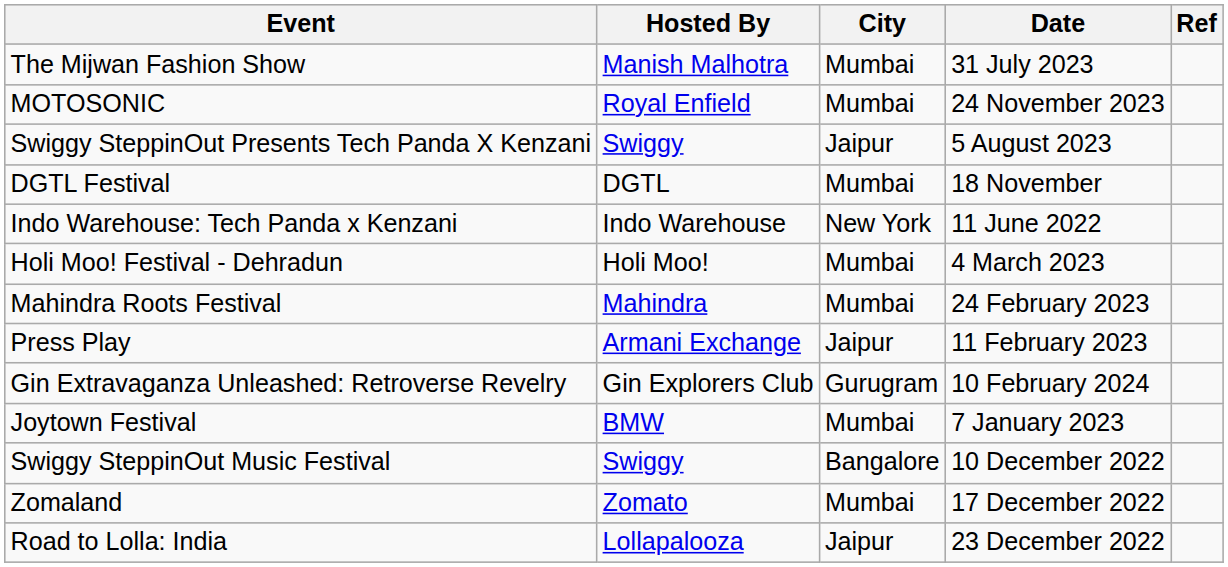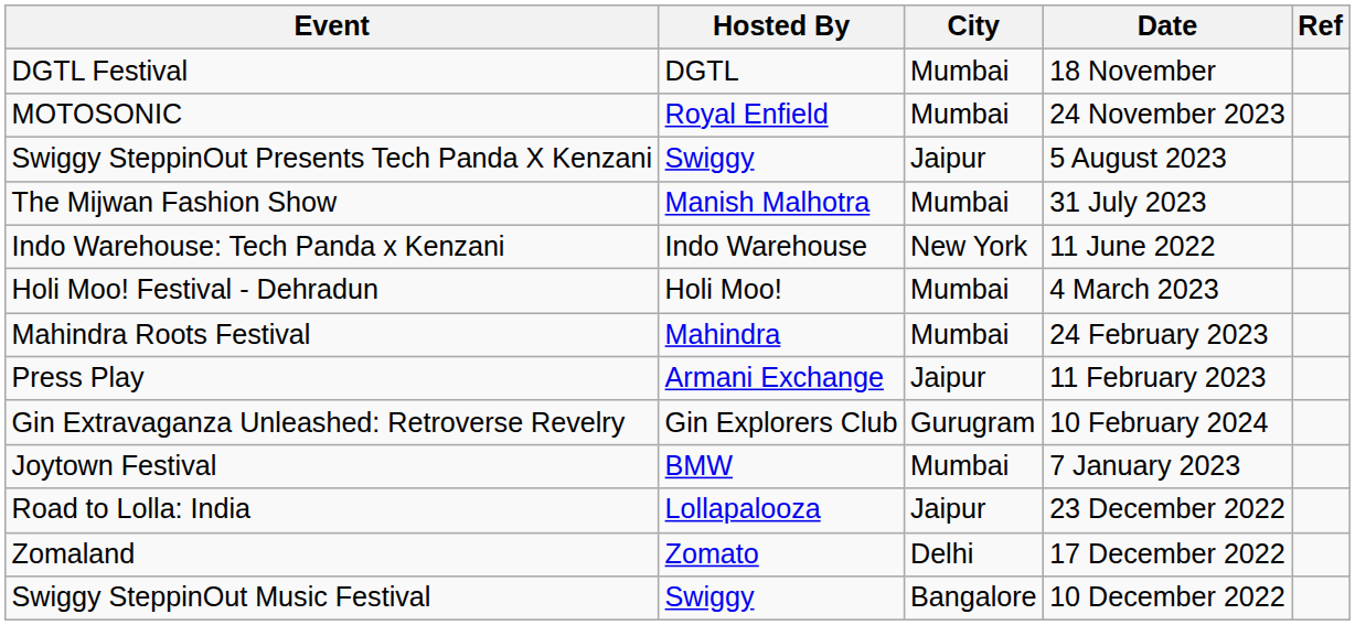rows swapped: DGTL Festival <-> The Mijwan Fashion Show
rows swapped: Road to Lolla: India <-> Swiggy SteppinOut Music Festival
Zomaland | City: Mumbai -> Delhi
